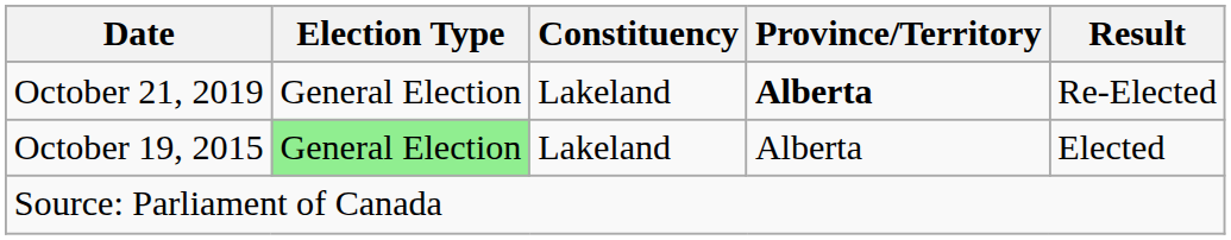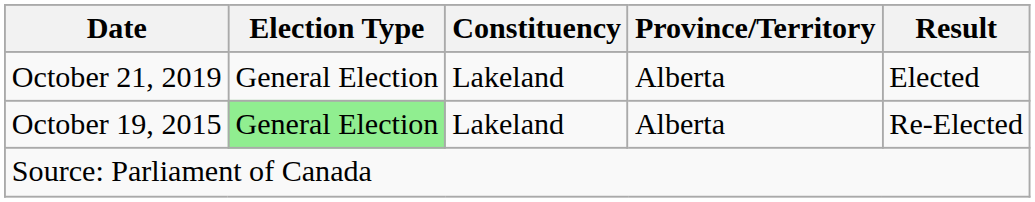October 21, 2019 | Province/Territory: bold -> normal
October 21, 2019 | Result: Re-Elected -> Elected
October 19, 2015 | Result: Elected -> Re-Elected
